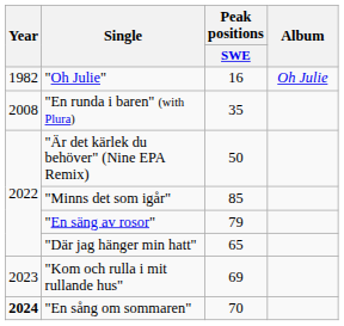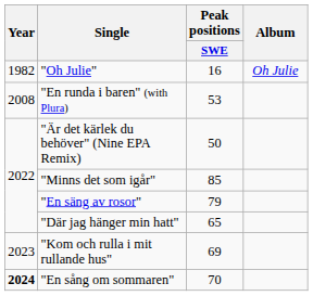"En runda i baren" (with Plura) | Peak positions / SWE: 35 -> 53
